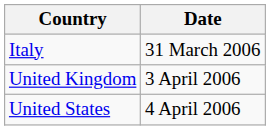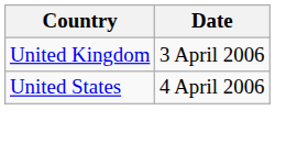- row: Italy | 31 March 2006
